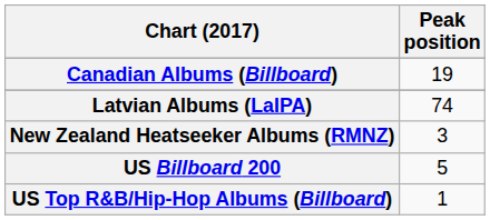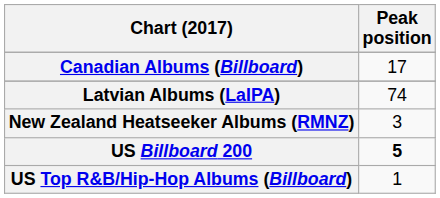Canadian Albums (Billboard) | Peak position: 19 -> 17
US Billboard 200 | Peak position: normal -> bold
